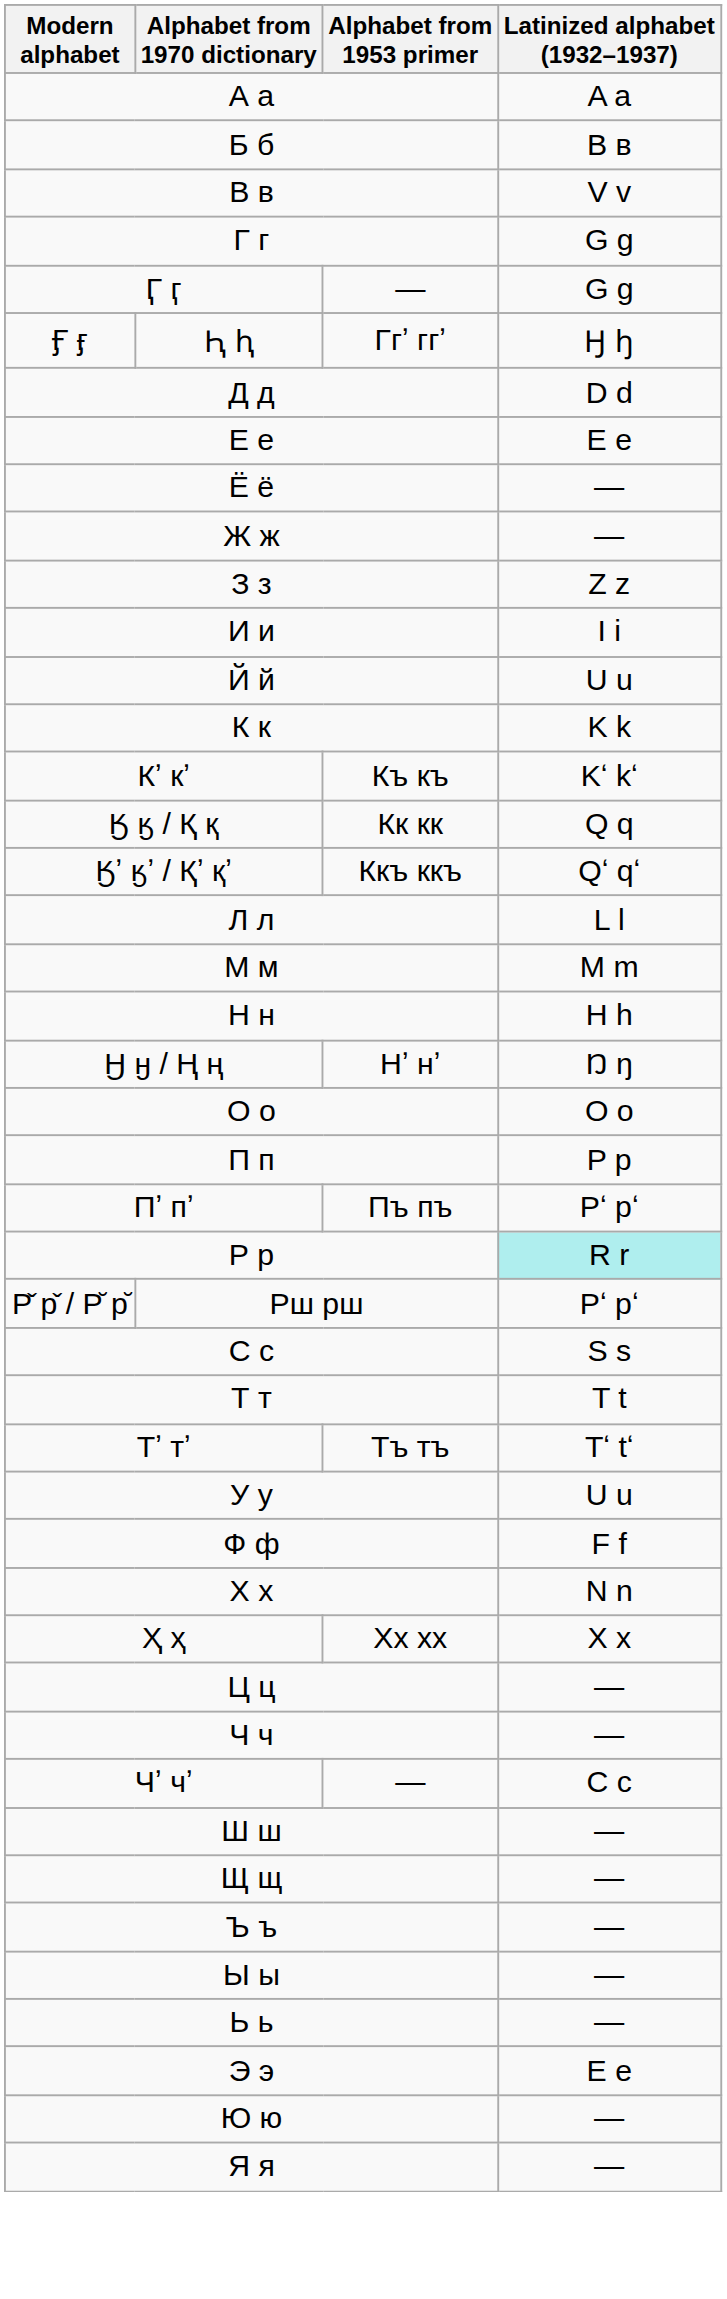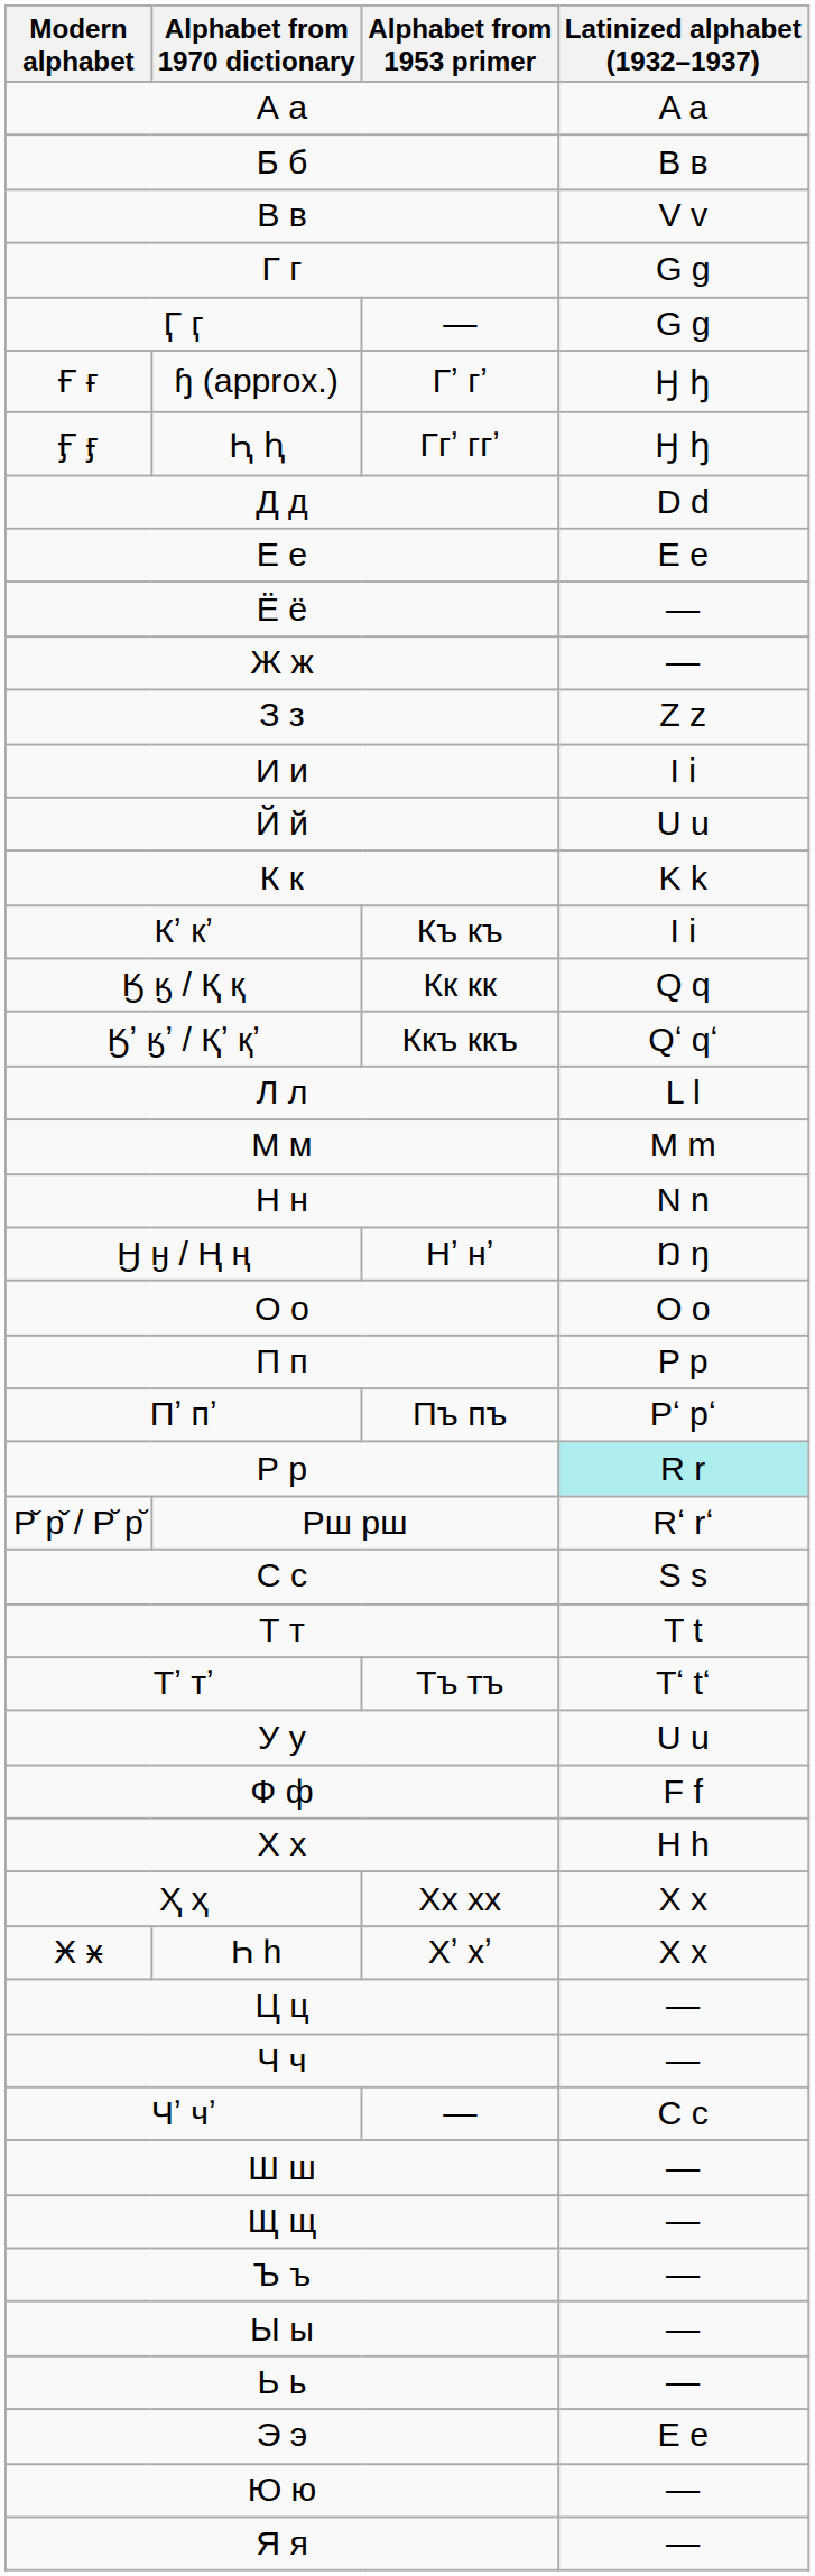+ row: Ғ ғ | ɧ (approx.) | Гʼ гʼ | Ꜧ ꜧ
Кʼ кʼ | Latinized alphabet (1932–1937): Kʻ kʻ -> I i
Н н | Latinized alphabet (1932–1937): H h -> N n
Р̌ р̌ / Р̆ р̆ | Latinized alphabet (1932–1937): Pʻ pʻ -> Rʻ rʻ
Х х | Latinized alphabet (1932–1937): N n -> H h
+ row: Ӿ ӿ | Һ һ | Хʼ хʼ | X x
